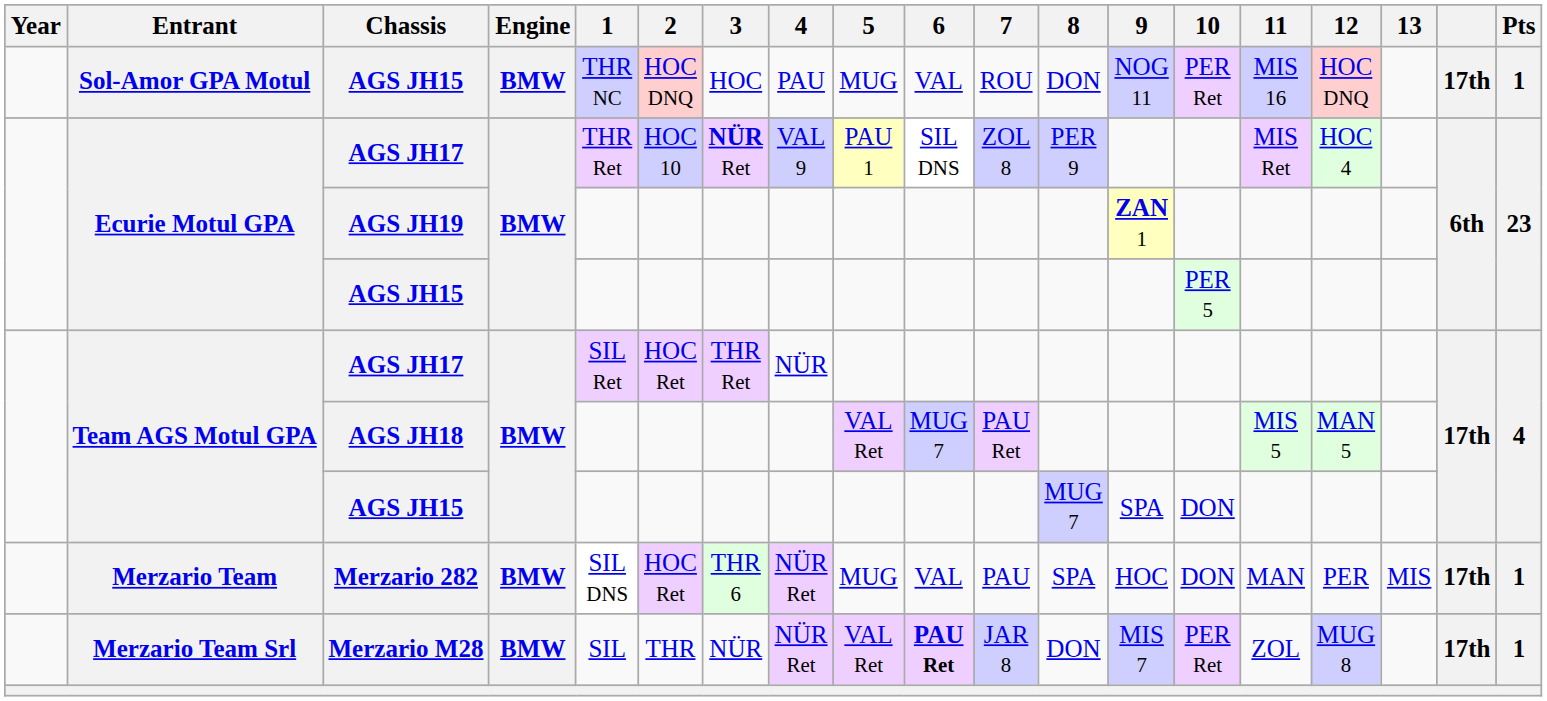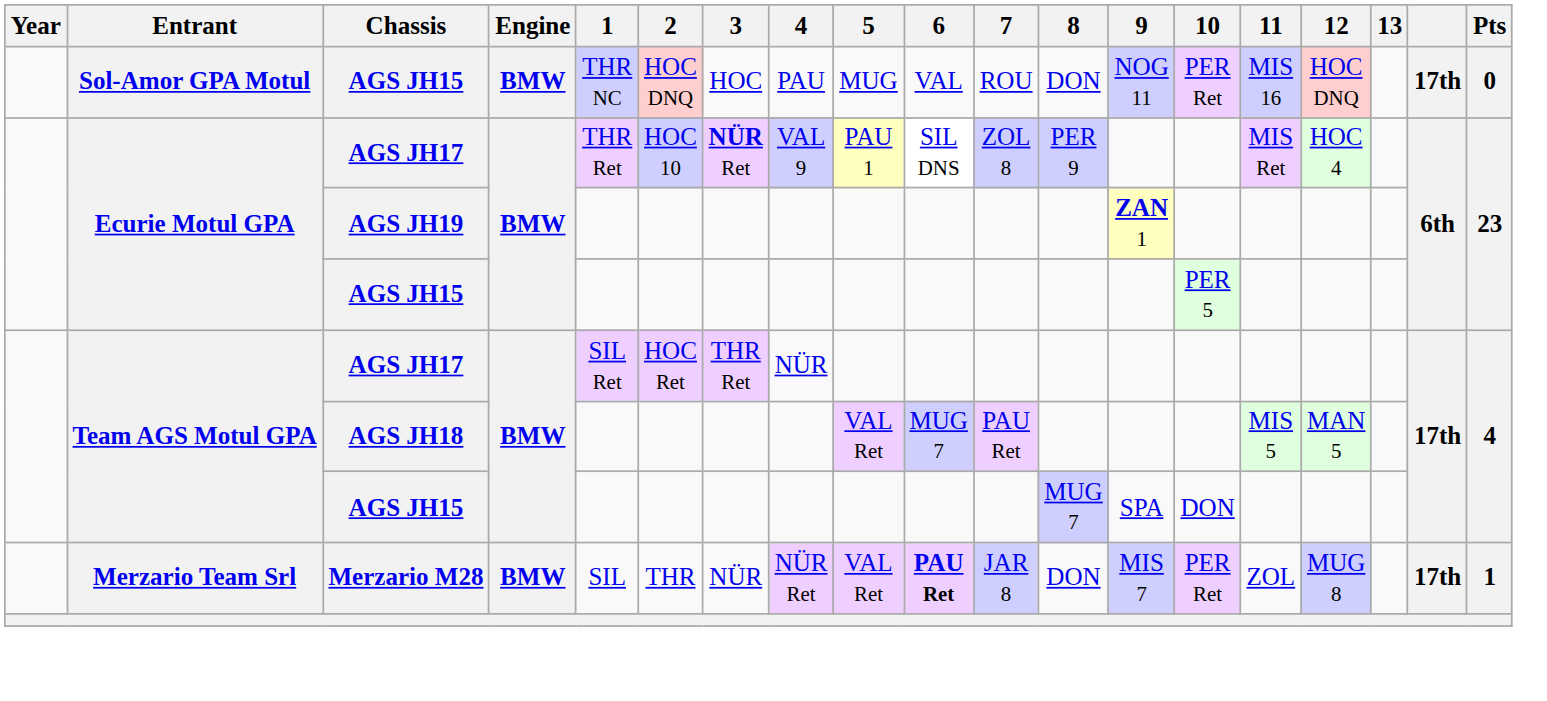Sol-Amor GPA Motul / AGS JH15 | Pts: 1 -> 0
- row: Merzario Team | Merzario 282 | BMW | SIL DNS | HOC Ret | THR 6 | NÜR Ret | MUG | VAL | PAU | SPA | HOC | DON | MAN | PER | MIS | 17th | 1
